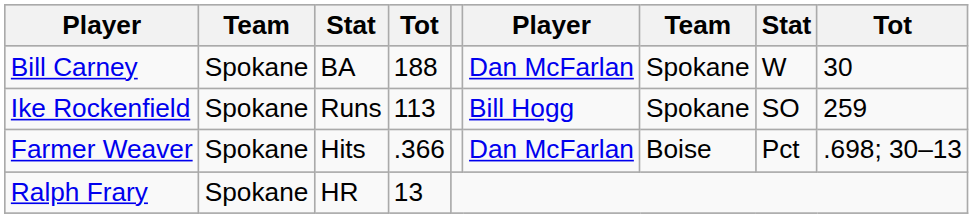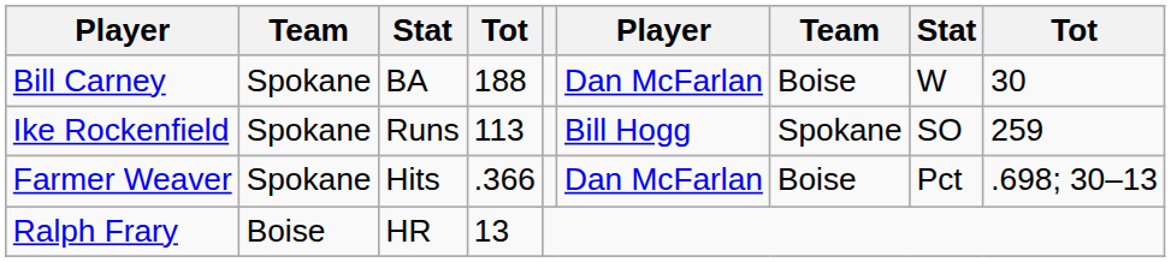Bill Carney | column 7: Spokane -> Boise
Ralph Frary | column 2: Spokane -> Boise
